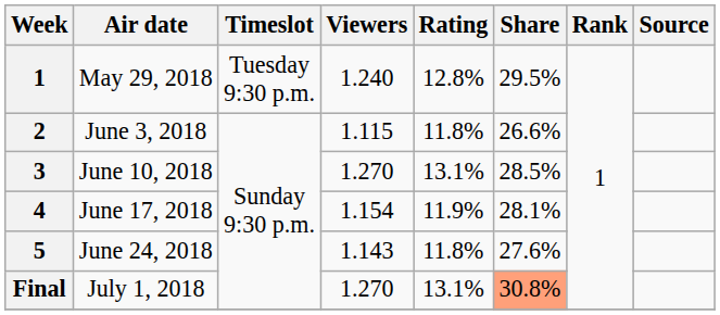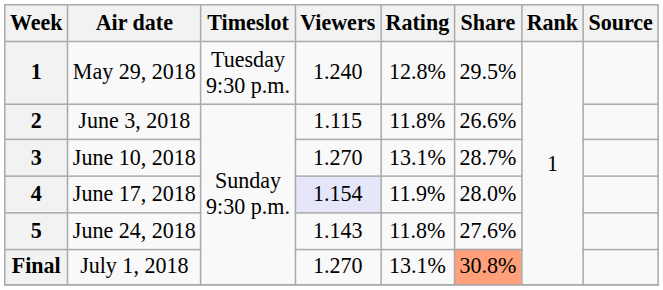June 10, 2018 | Share: 28.5% -> 28.7%
June 17, 2018 | Viewers: no background -> lavender background
June 17, 2018 | Share: 28.1% -> 28.0%
